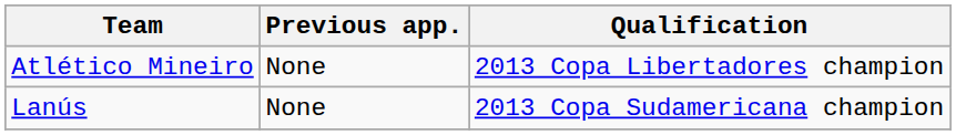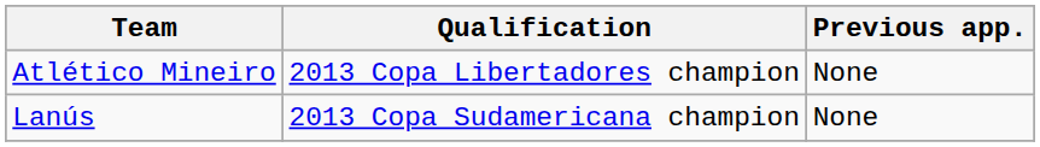columns swapped: Qualification <-> Previous app.
